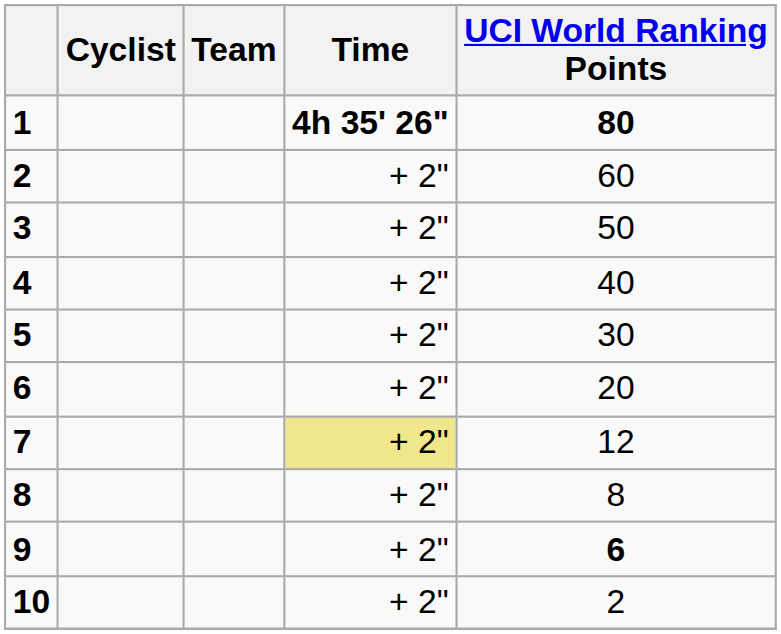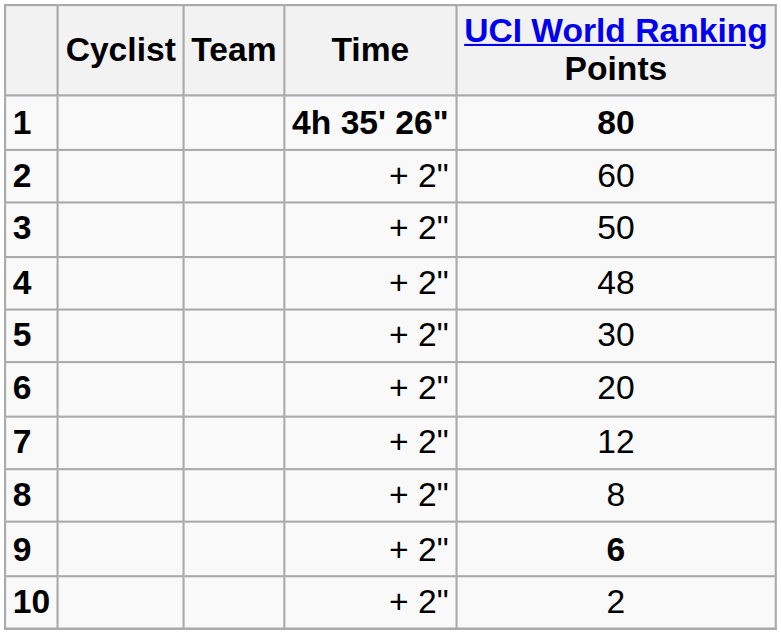4 | UCI World Ranking Points: 40 -> 48
7 | Time: khaki background -> no background
